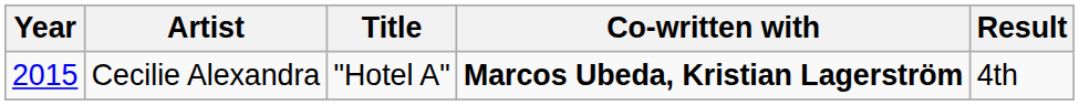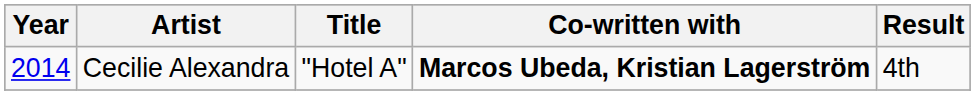Cecilie Alexandra | Year: 2015 -> 2014
